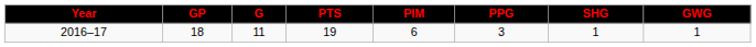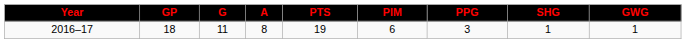+ column: A | 8
